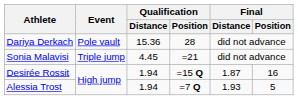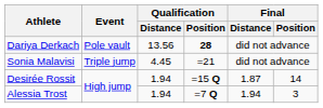Dariya Derkach | Qualification / Distance: 15.36 -> 13.56
Dariya Derkach | Qualification / Position: normal -> bold
Desirée Rossit | Final / Position: 16 -> 14
Alessia Trost | Final / Distance: 1.93 -> 1.94
Alessia Trost | Final / Position: 5 -> 3
